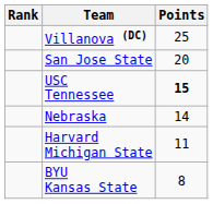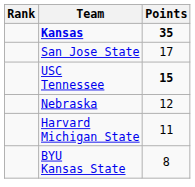+ row: Kansas | 35
- row: Villanova (DC) | 25
San Jose State | Points: 20 -> 17
Nebraska | Points: 14 -> 12
